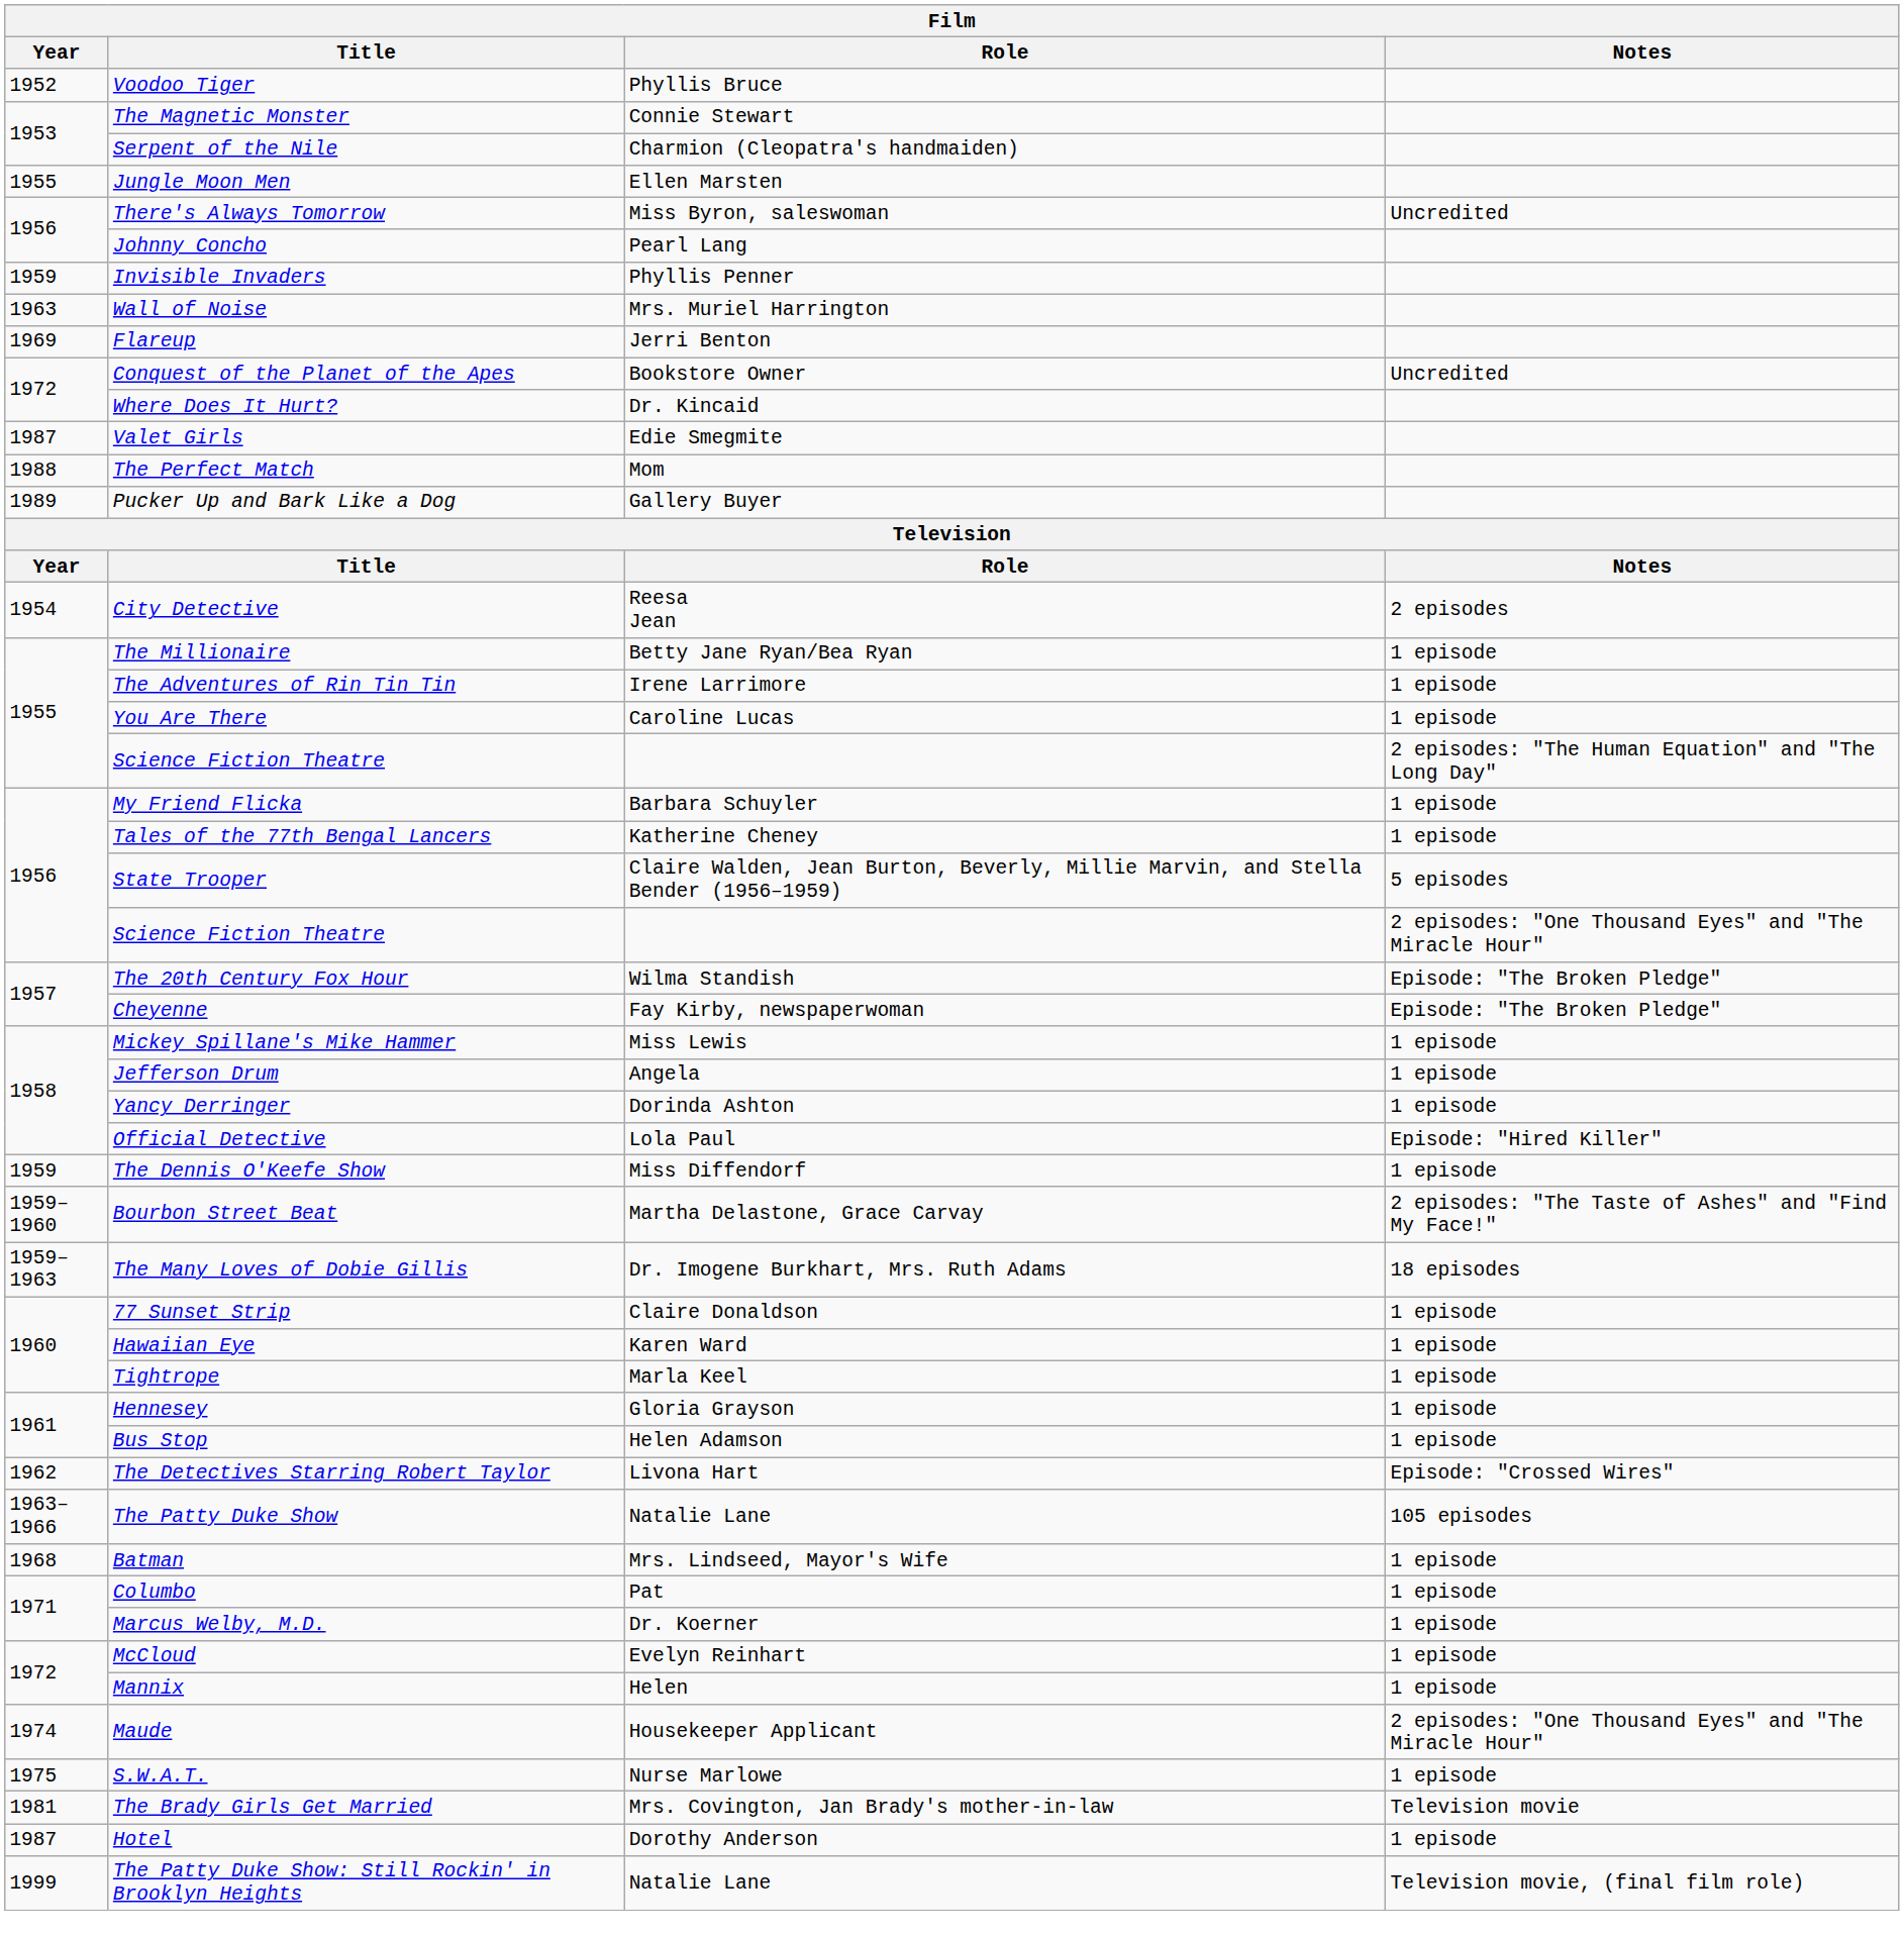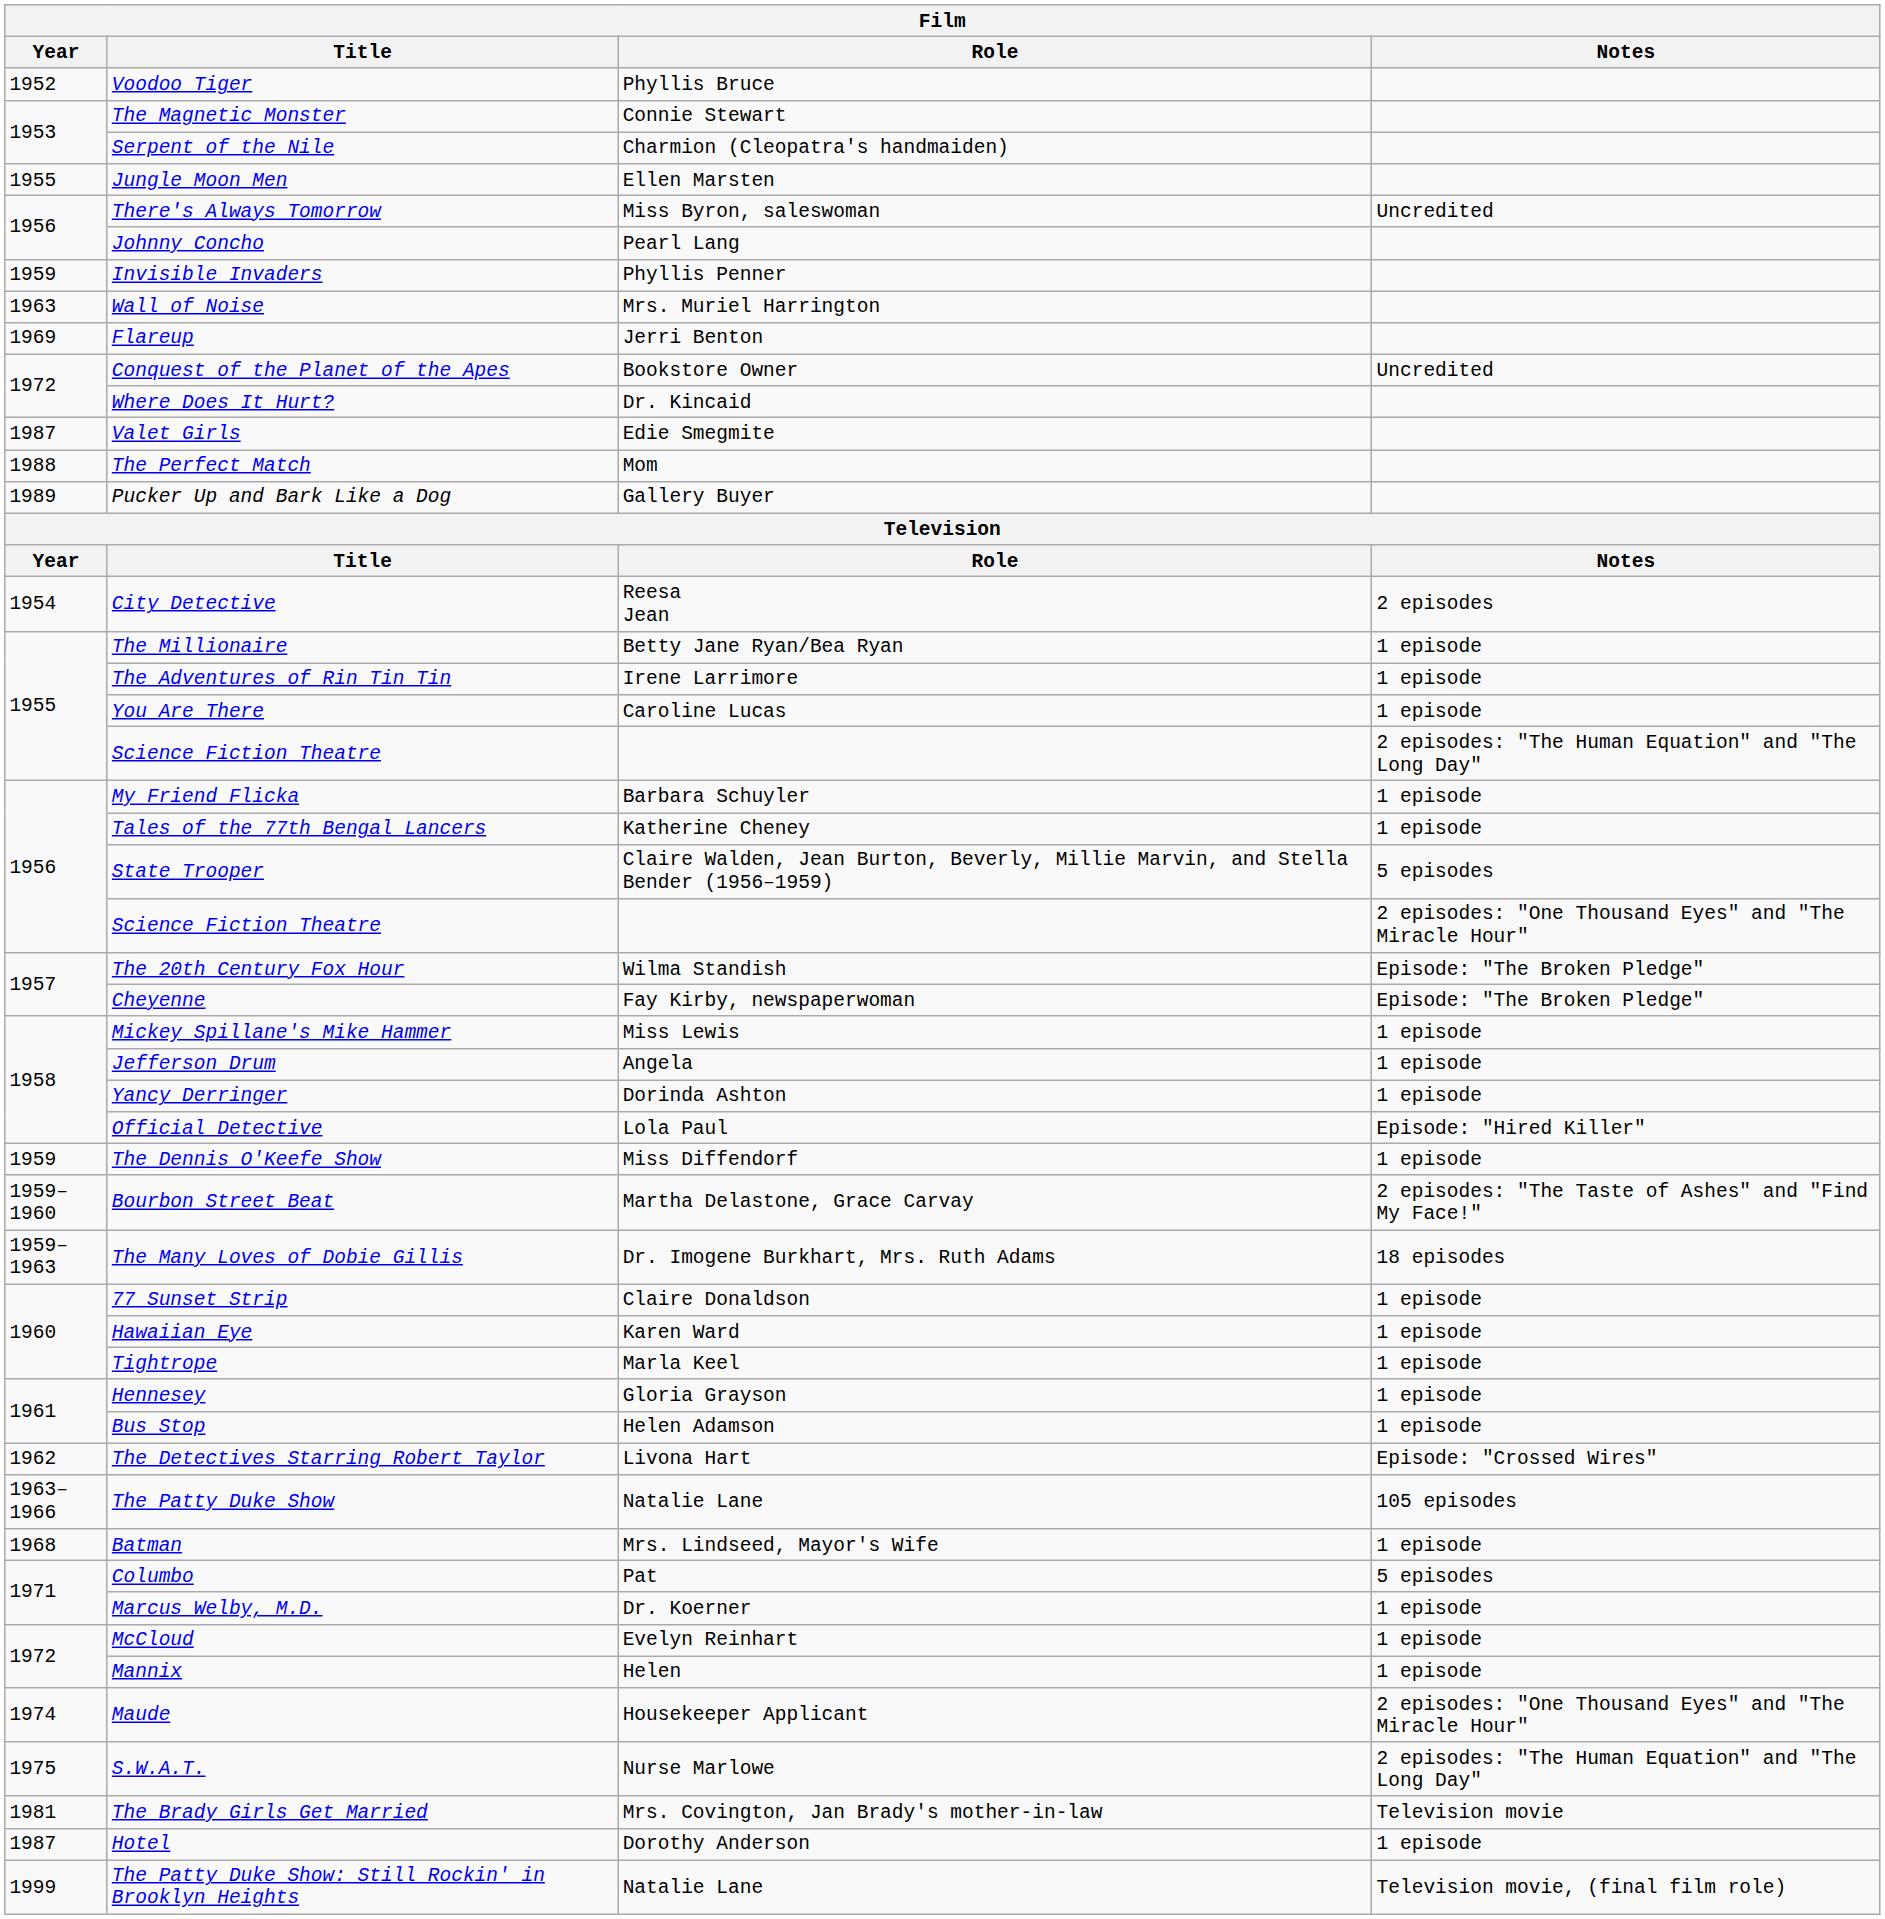Columbo | Notes: 1 episode -> 5 episodes
S.W.A.T. | Notes: 1 episode -> 2 episodes: "The Human Equation" and "The Long Day"
